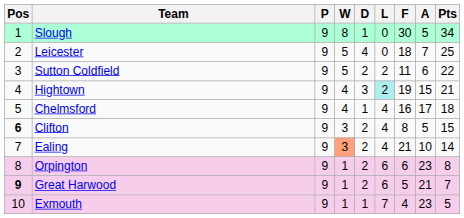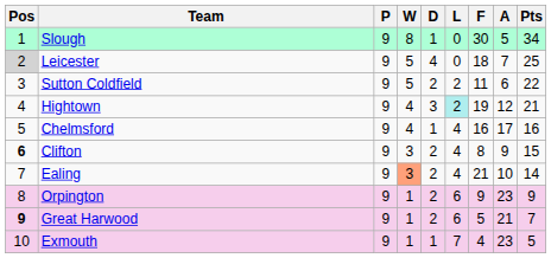Leicester | Pos: no background -> lightgrey background
Hightown | A: 15 -> 12
Chelmsford | Pts: 18 -> 16
Clifton | A: 5 -> 9
Orpington | F: 6 -> 9
Orpington | Pts: 8 -> 9
